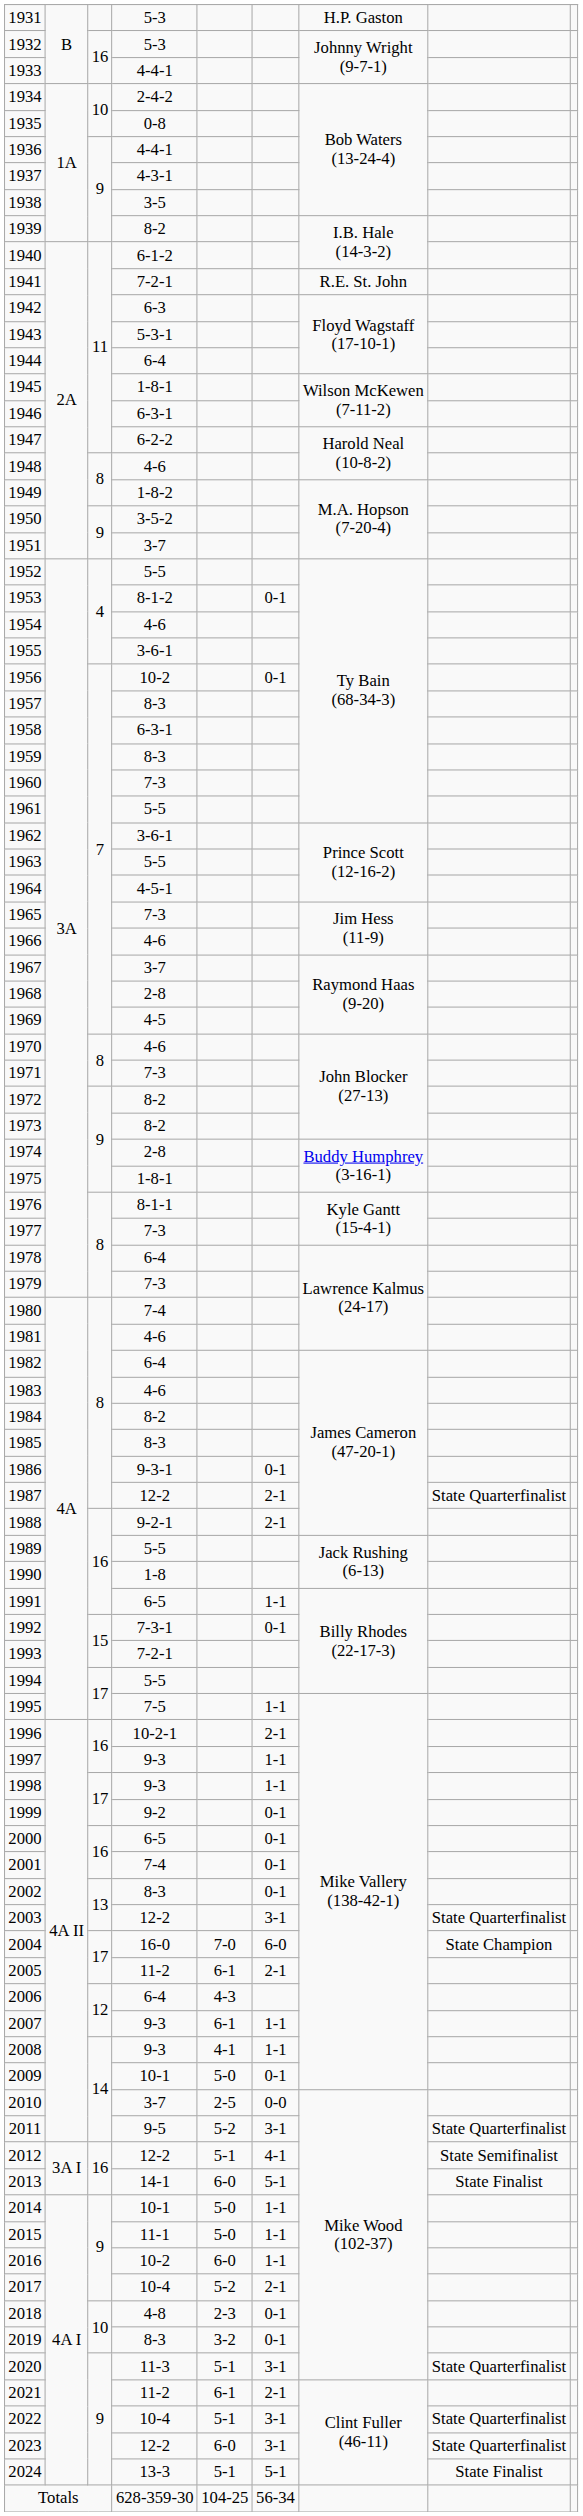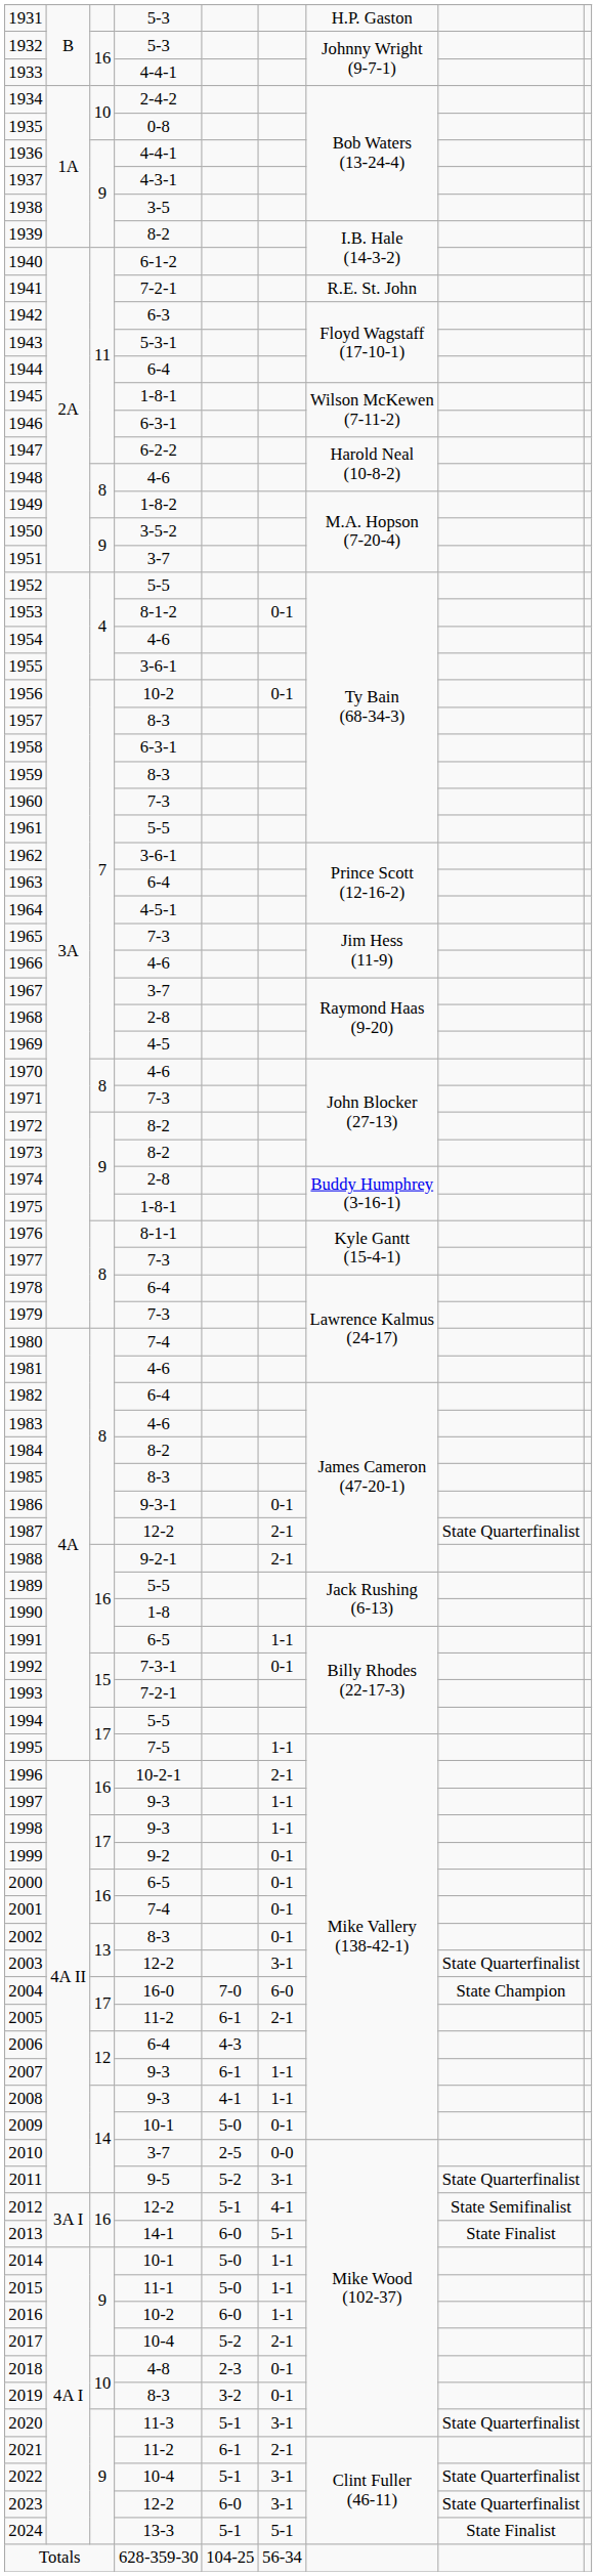1963 | column 4: 5-5 -> 6-4
